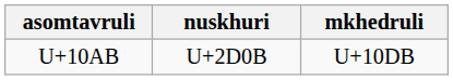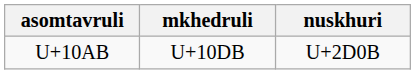columns swapped: nuskhuri <-> mkhedruli
